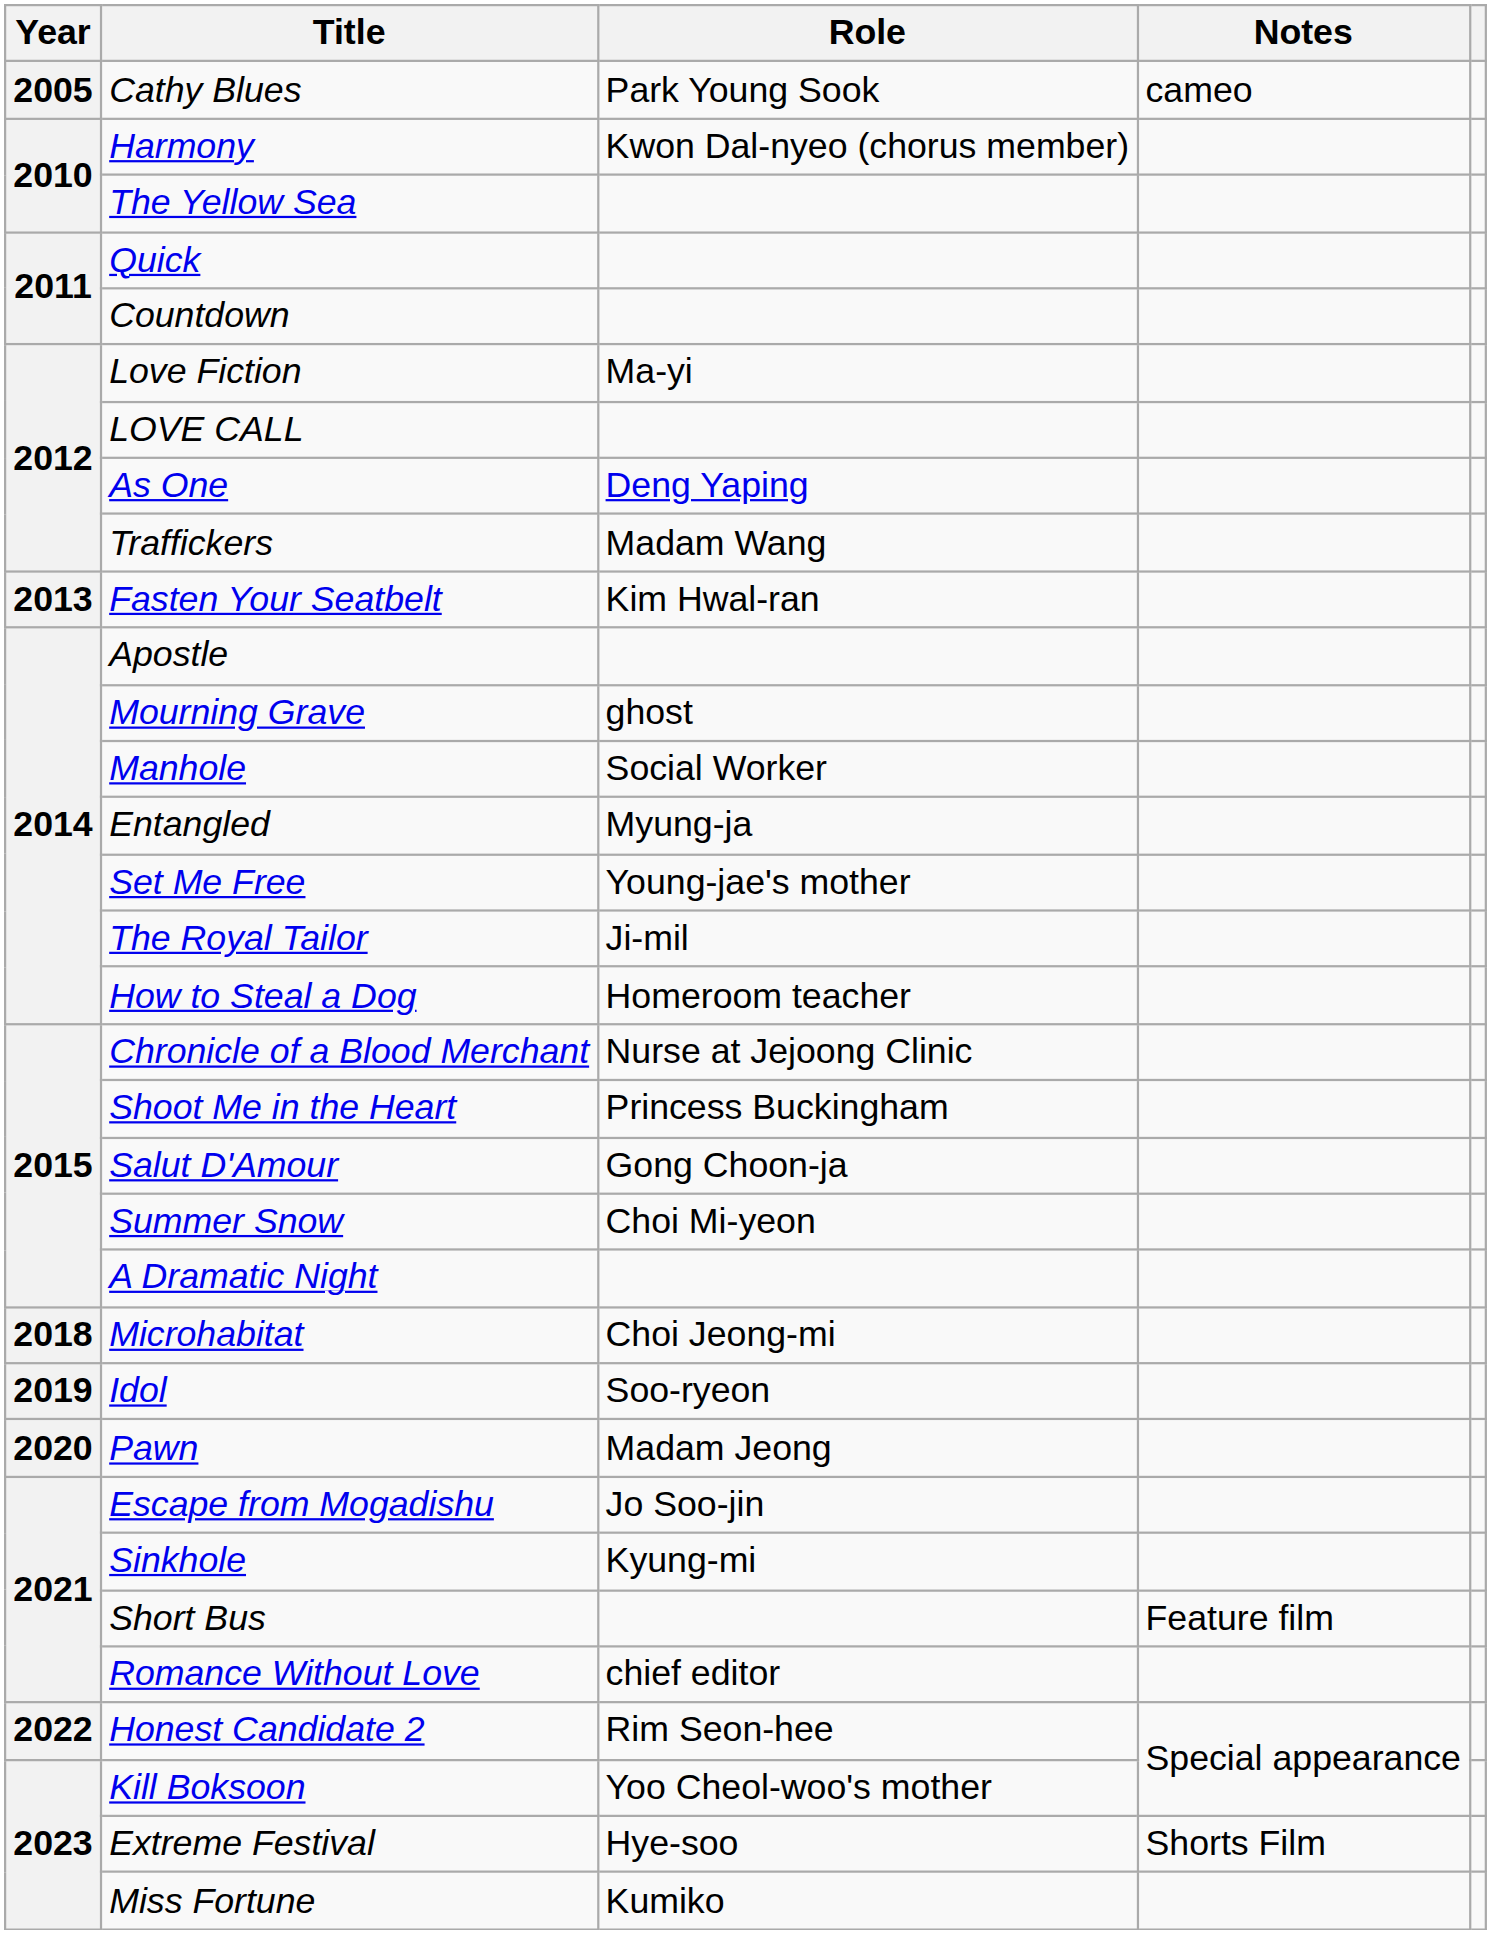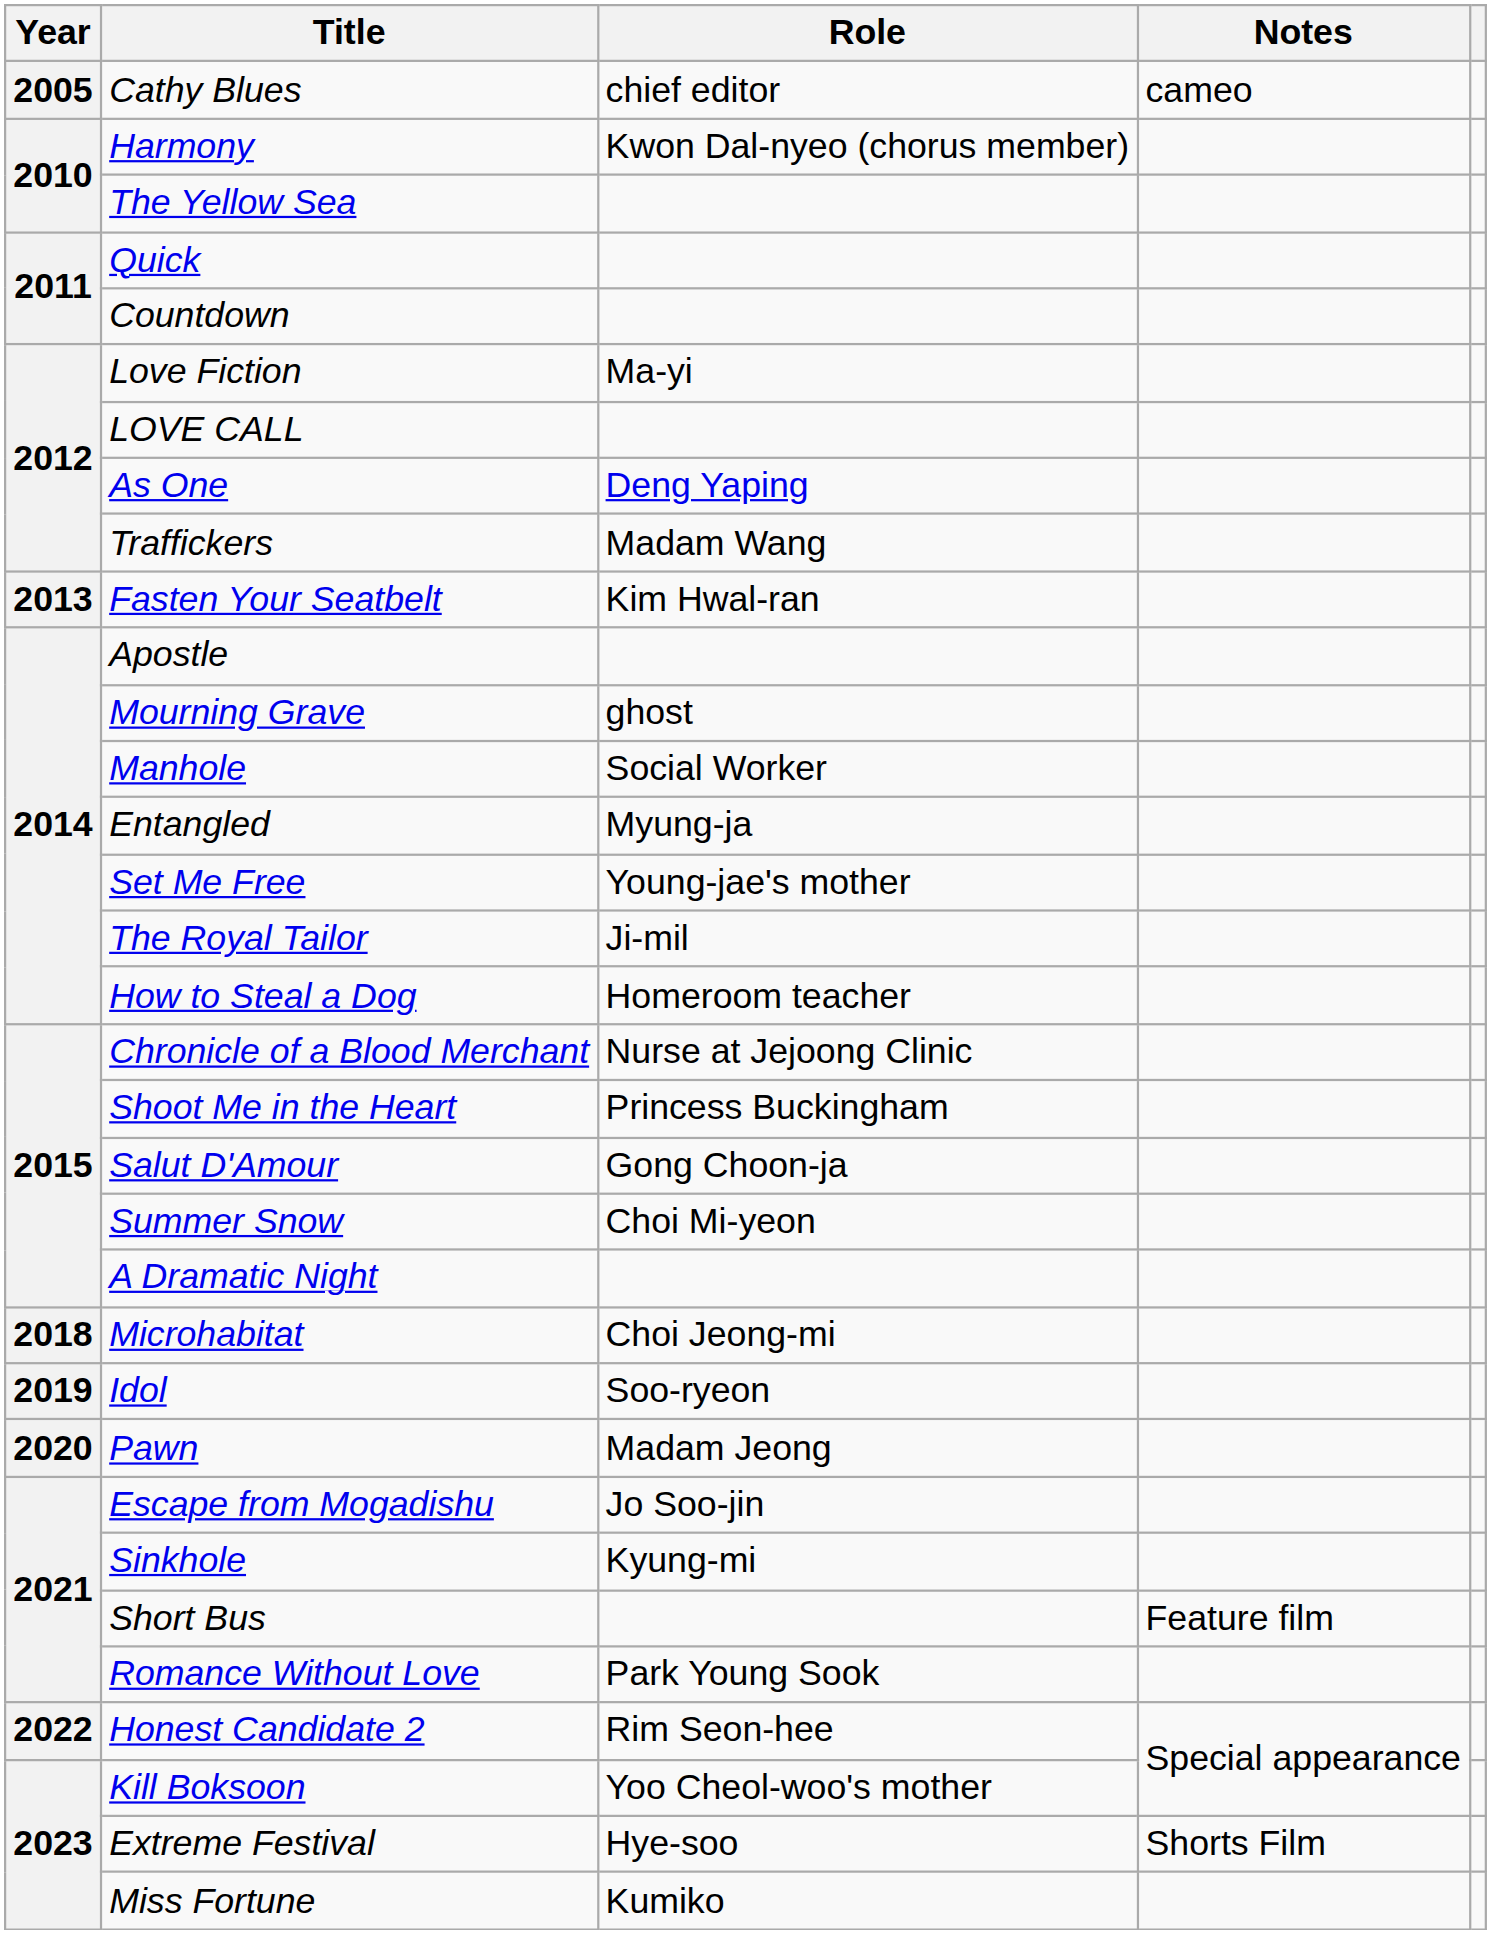Cathy Blues | Role: Park Young Sook -> chief editor
Romance Without Love | Role: chief editor -> Park Young Sook
